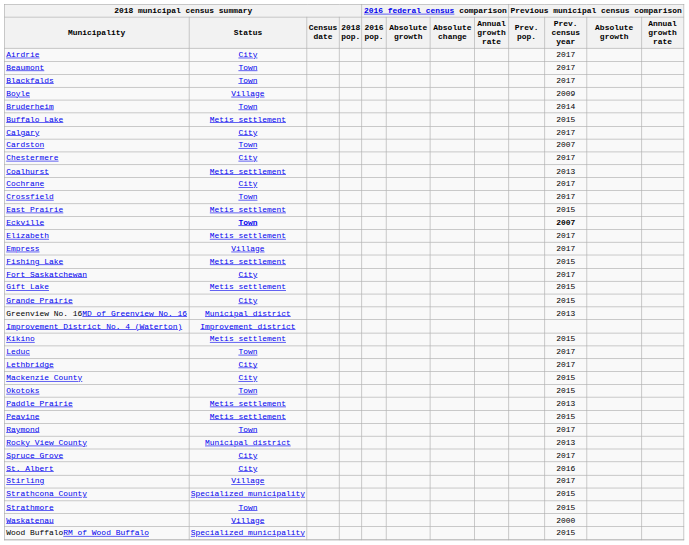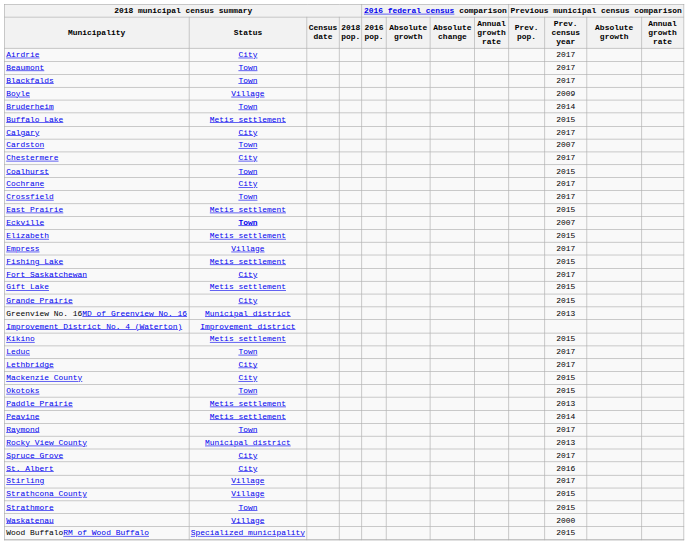Coalhurst | 2018 municipal census summary / Status: Metis settlement -> Town
Coalhurst | Previous municipal census comparison / Prev. census year: 2013 -> 2015
Eckville | Previous municipal census comparison / Prev. census year: bold -> normal
Elizabeth | Previous municipal census comparison / Prev. census year: 2017 -> 2015
Peavine | Previous municipal census comparison / Prev. census year: 2015 -> 2014
Strathcona County | 2018 municipal census summary / Status: Specialized municipality -> Village
